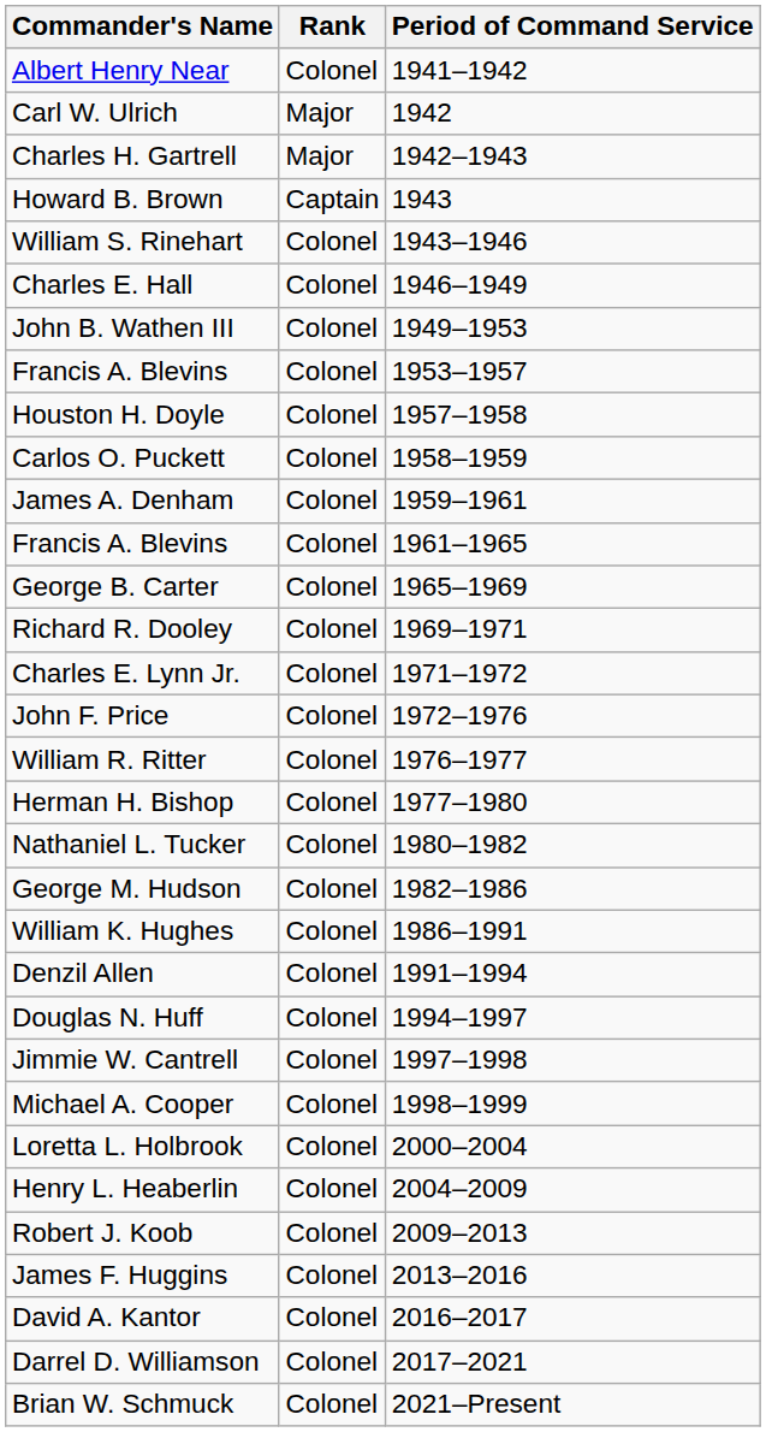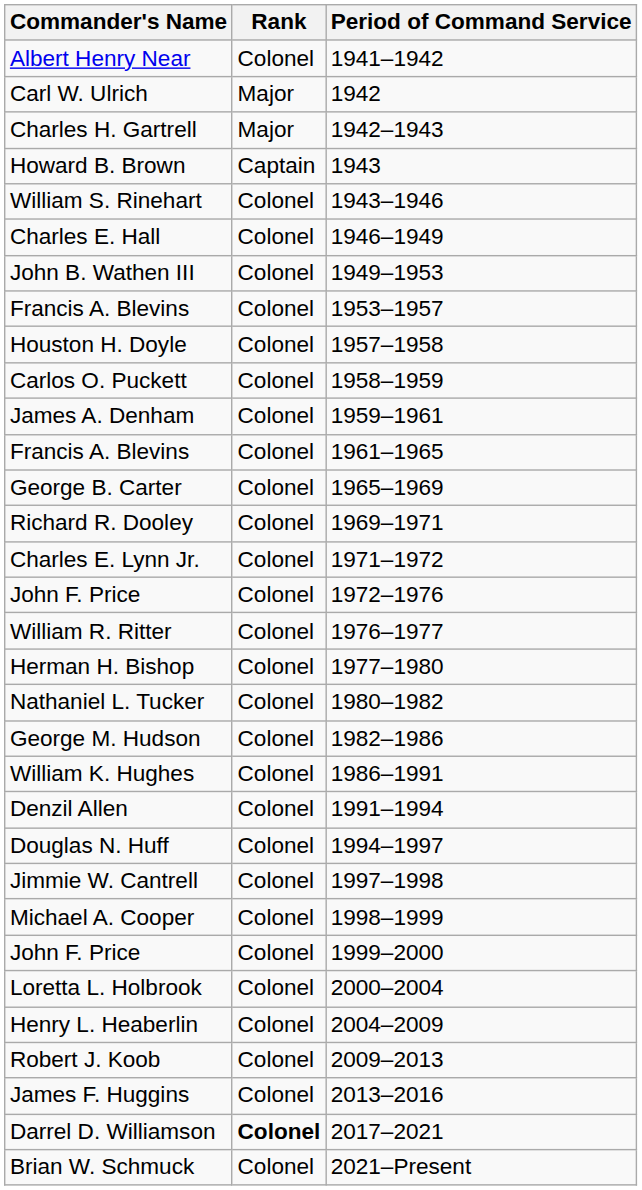+ row: John F. Price | Colonel | 1999–2000
- row: David A. Kantor | Colonel | 2016–2017
Darrel D. Williamson | Rank: normal -> bold
